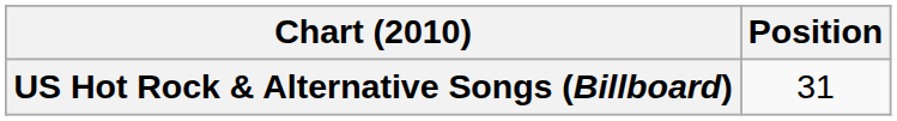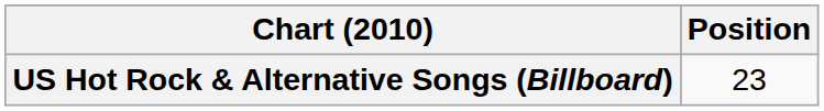US Hot Rock & Alternative Songs (Billboard) | Position: 31 -> 23
